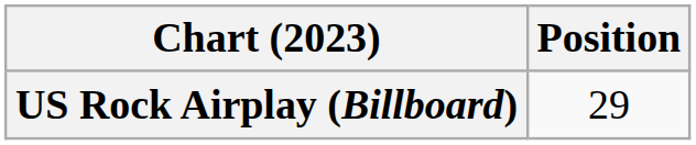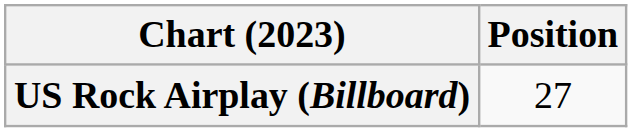US Rock Airplay (Billboard) | Position: 29 -> 27
